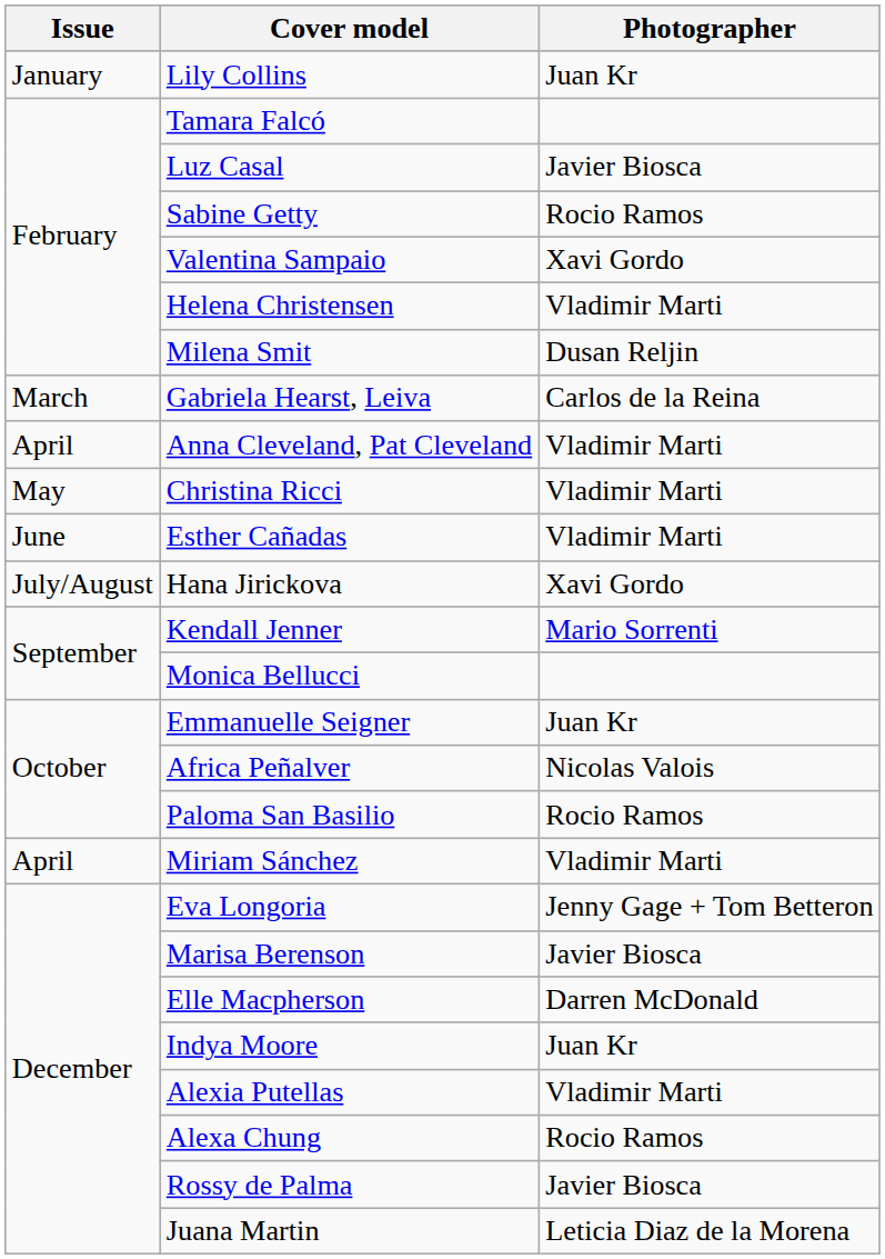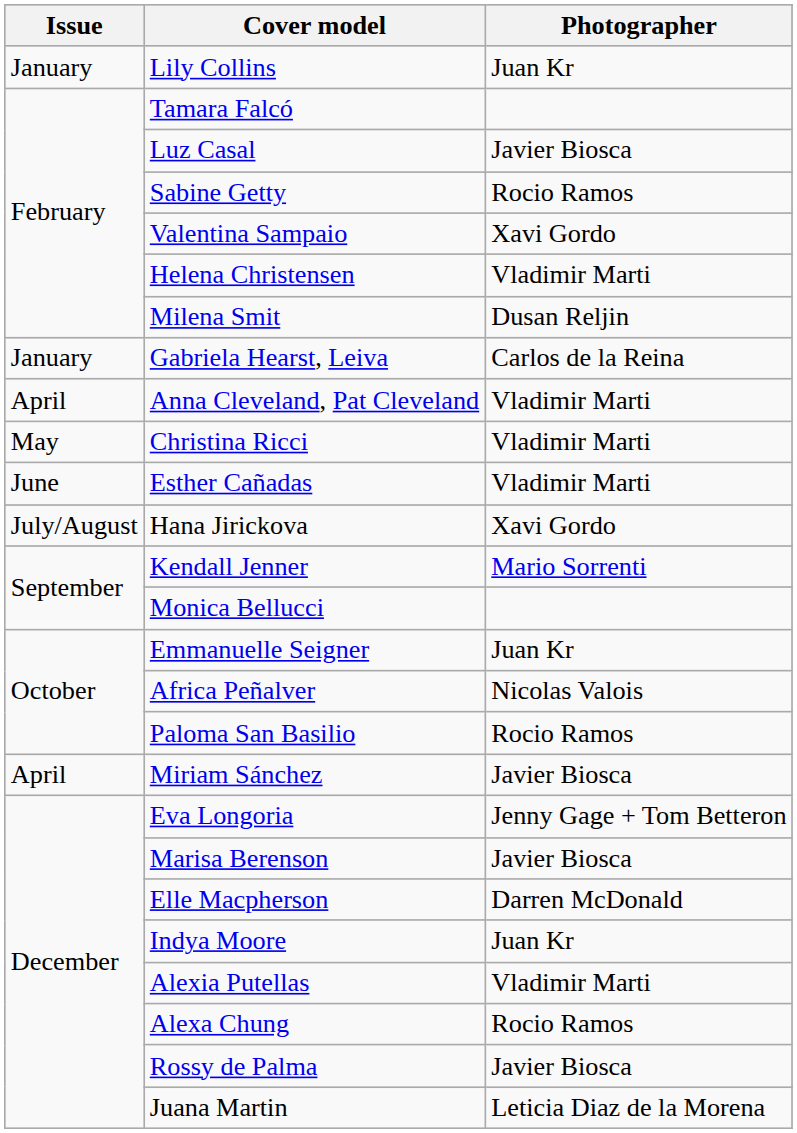Gabriela Hearst, Leiva | Issue: March -> January
Miriam Sánchez | Photographer: Vladimir Marti -> Javier Biosca
